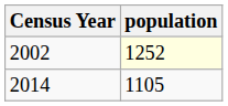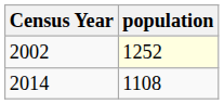2014 | population: 1105 -> 1108
